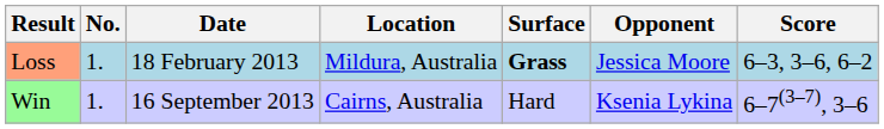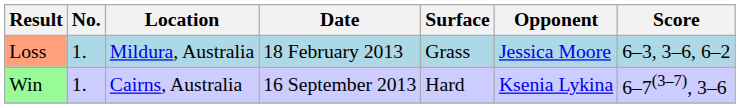columns swapped: Date <-> Location
Loss | Surface: bold -> normal
